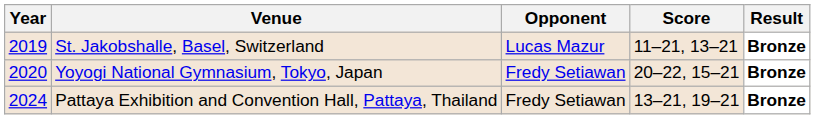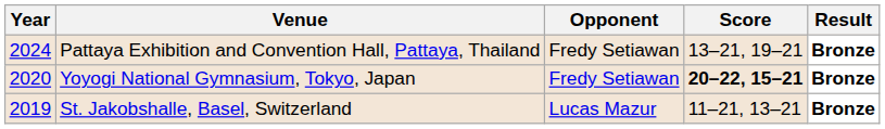rows swapped: St. Jakobshalle, Basel, Switzerland <-> Pattaya Exhibition and Convention Hall, Pattaya, Thailand
Yoyogi National Gymnasium, Tokyo, Japan | Score: normal -> bold
